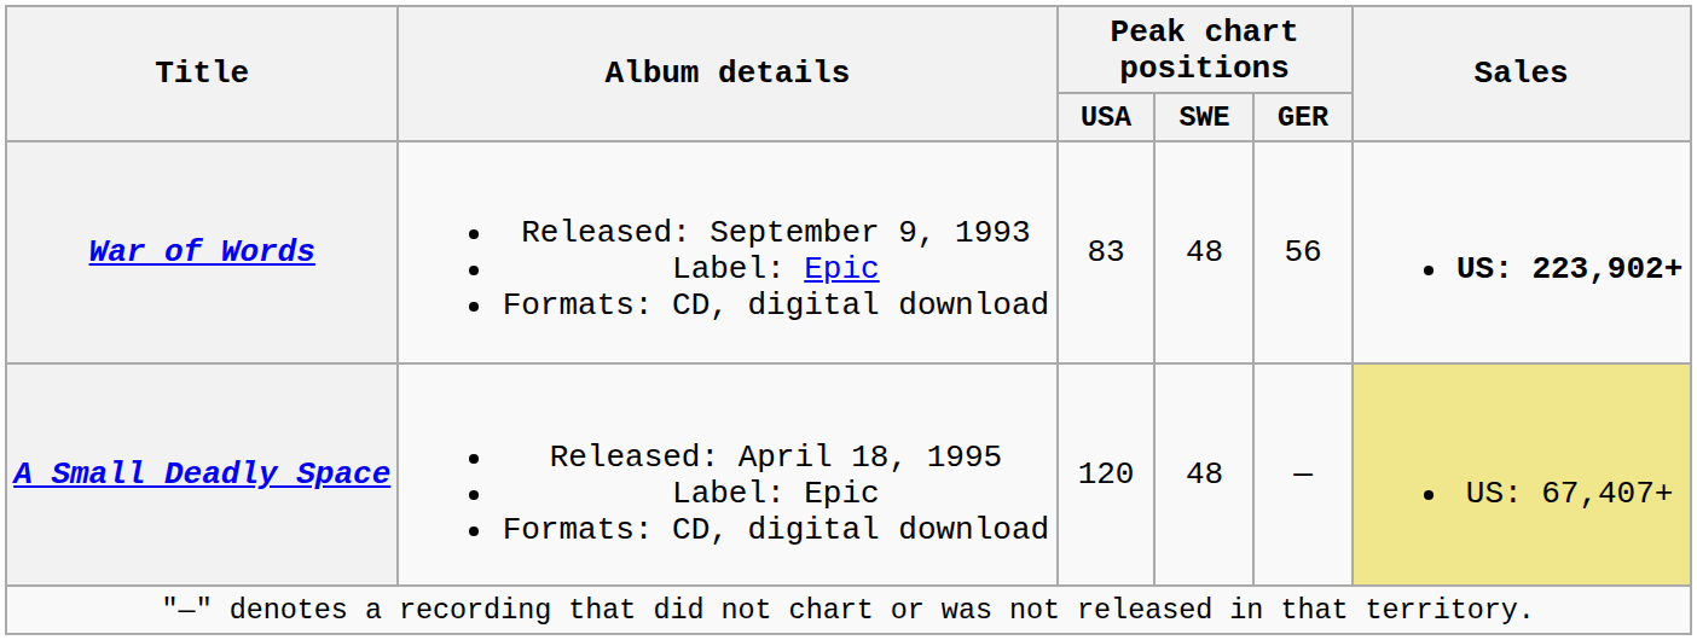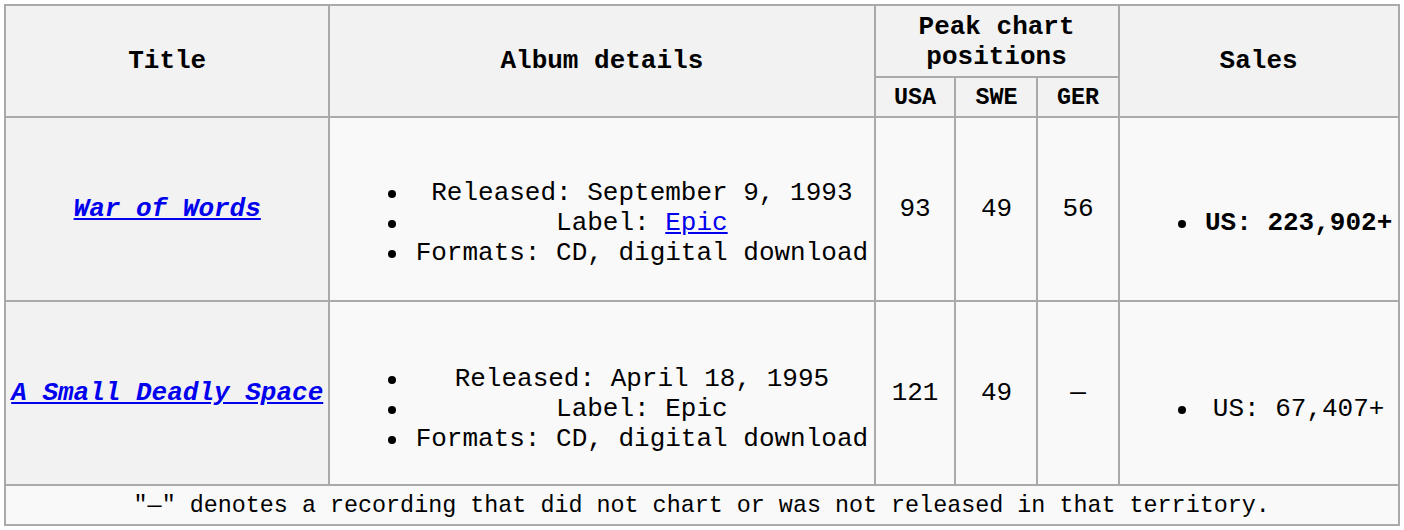War of Words | Peak chart positions / USA: 83 -> 93
War of Words | Peak chart positions / SWE: 48 -> 49
A Small Deadly Space | Peak chart positions / USA: 120 -> 121
A Small Deadly Space | Peak chart positions / SWE: 48 -> 49
A Small Deadly Space | Sales: khaki background -> no background
